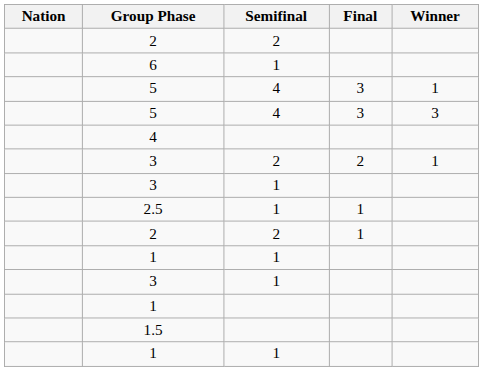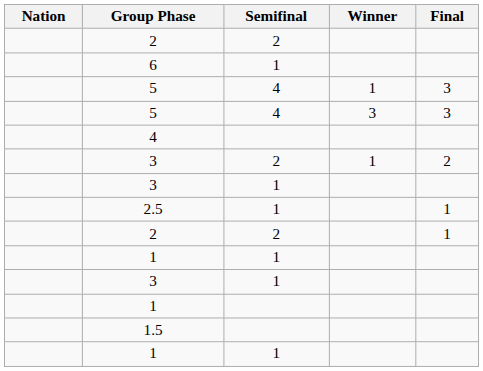columns swapped: Final <-> Winner
